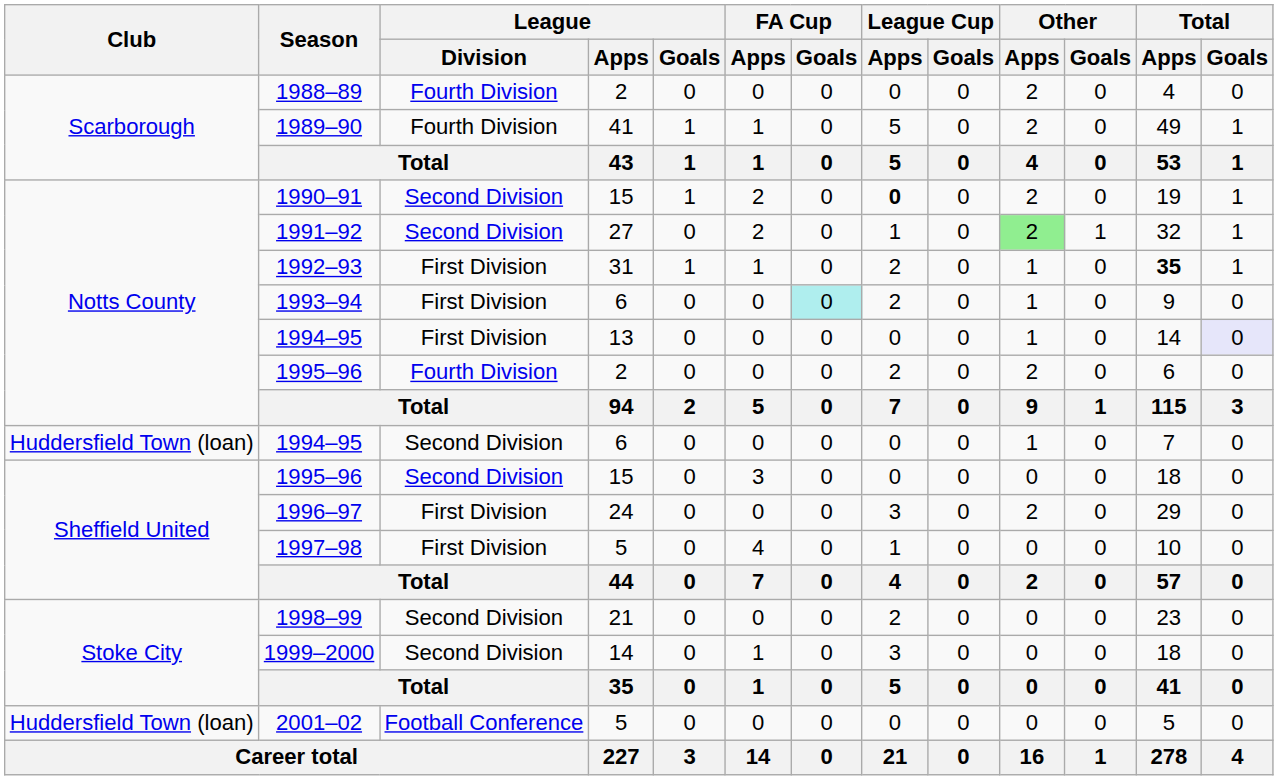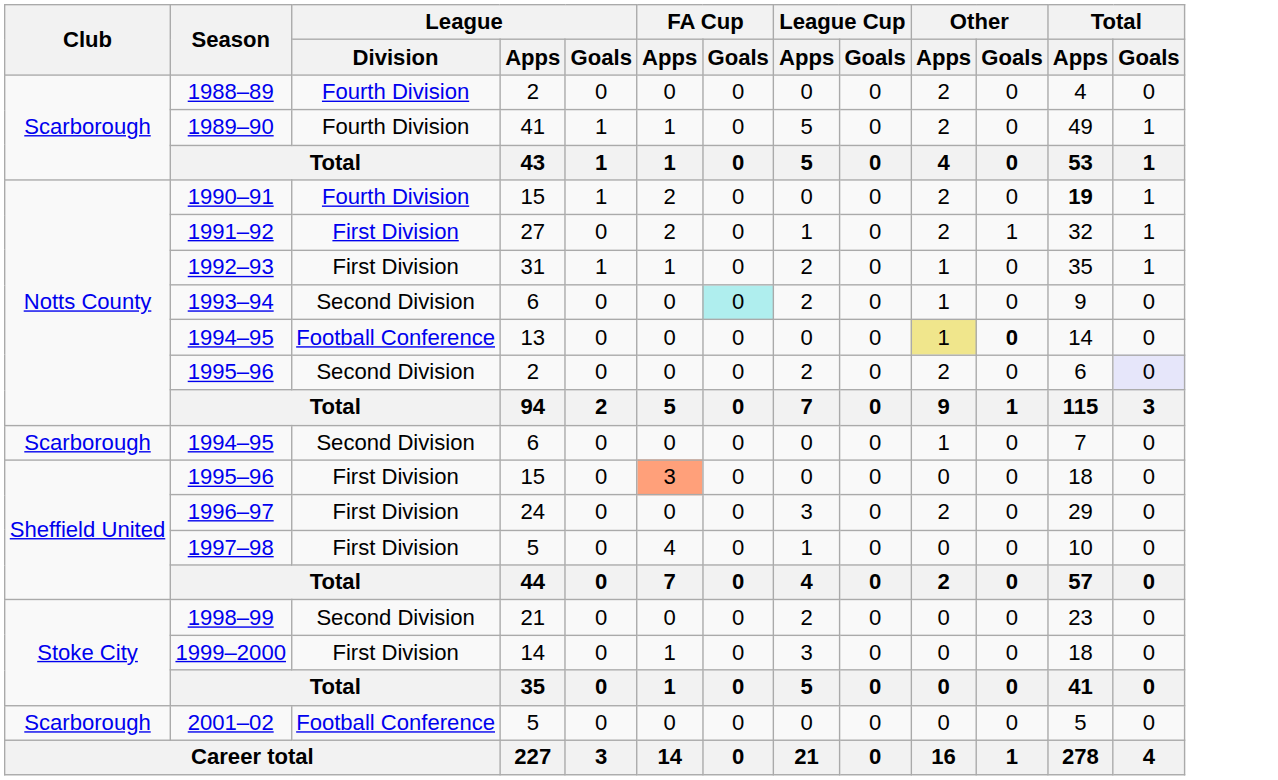1990–91 | League / Division: Second Division -> Fourth Division
1990–91 | League Cup / Apps: bold -> normal
1990–91 | Total / Apps: normal -> bold
1991–92 | League / Division: Second Division -> First Division
1991–92 | Other / Apps: lightgreen background -> no background
1992–93 | Total / Apps: bold -> normal
1993–94 | League / Division: First Division -> Second Division
1994–95 / 13 | League / Division: First Division -> Football Conference
1994–95 / 13 | Other / Apps: no background -> khaki background
1994–95 / 13 | Other / Goals: normal -> bold
1994–95 / 13 | Total / Goals: lavender background -> no background
1995–96 / 2 | League / Division: Fourth Division -> Second Division
1995–96 / 2 | Total / Goals: no background -> lavender background
1994–95 / 6 | Club: Huddersfield Town (loan) -> Scarborough
1995–96 / 15 | League / Division: Second Division -> First Division
1995–96 / 15 | FA Cup / Apps: no background -> lightsalmon background
1999–2000 | League / Division: Second Division -> First Division
2001–02 | Club: Huddersfield Town (loan) -> Scarborough
